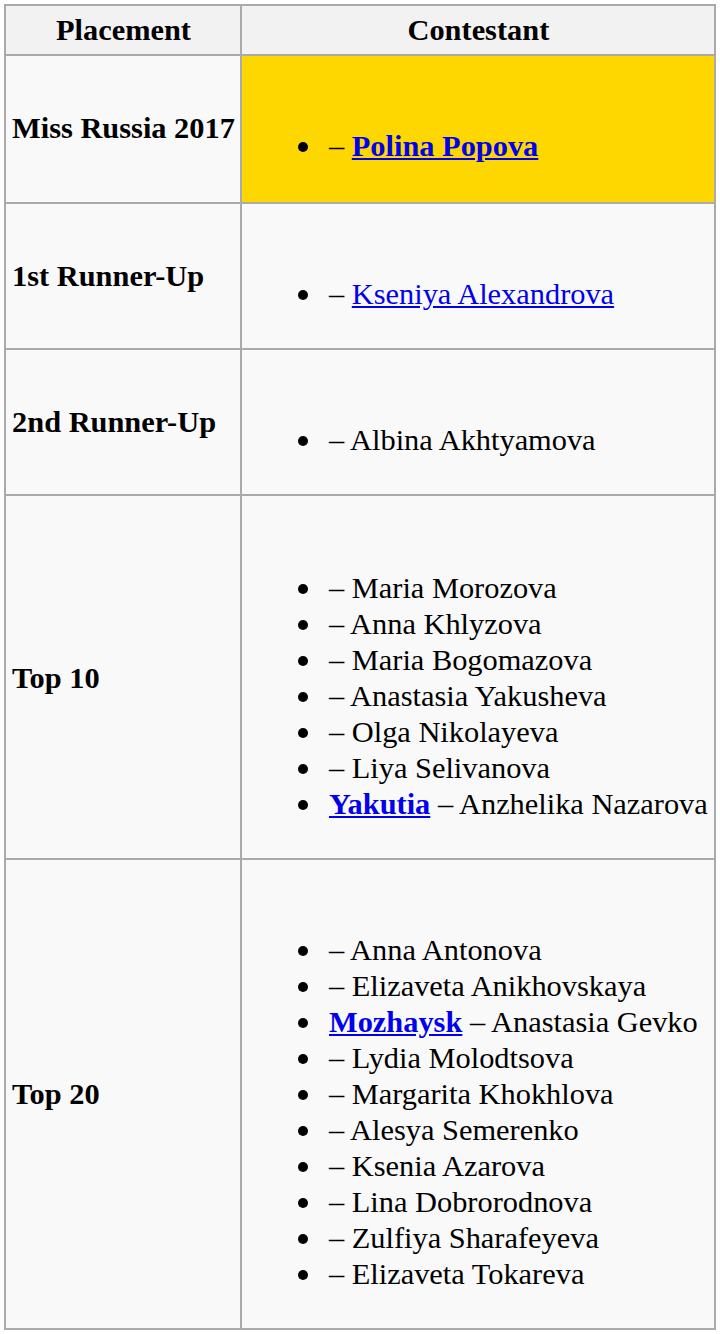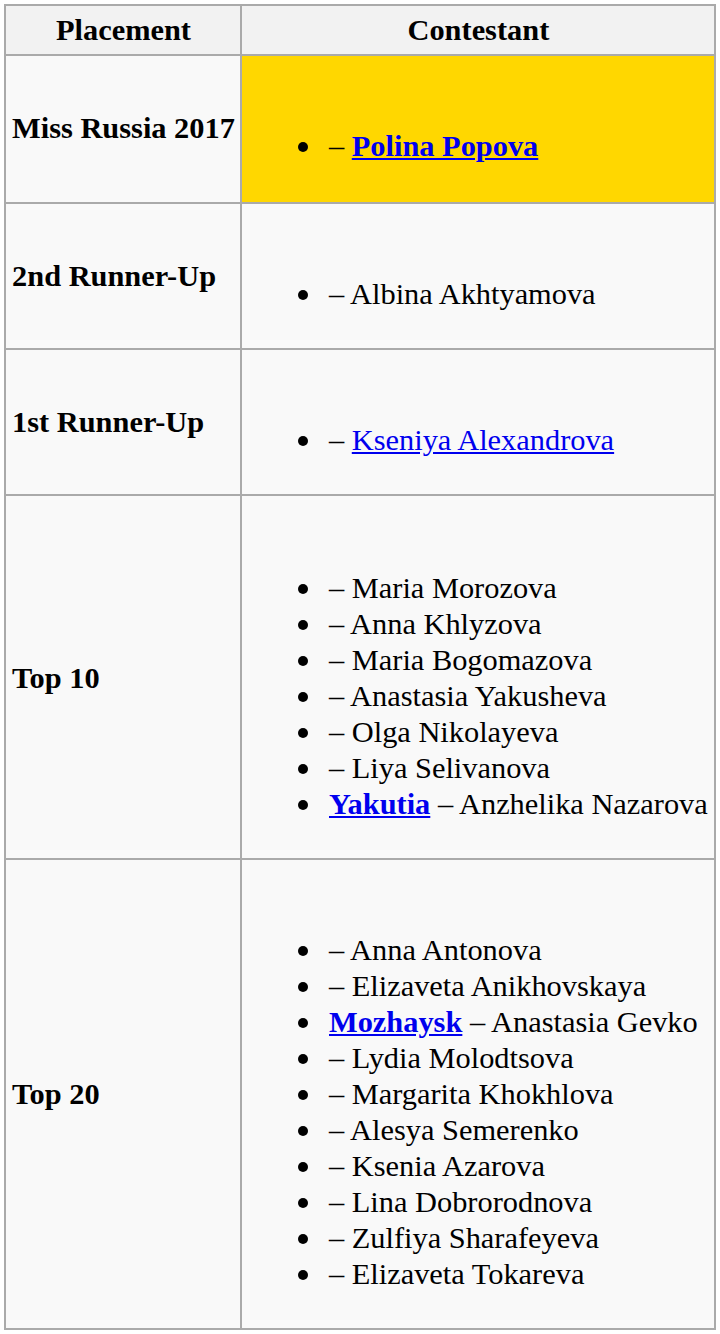rows swapped: 1st Runner-Up <-> 2nd Runner-Up
